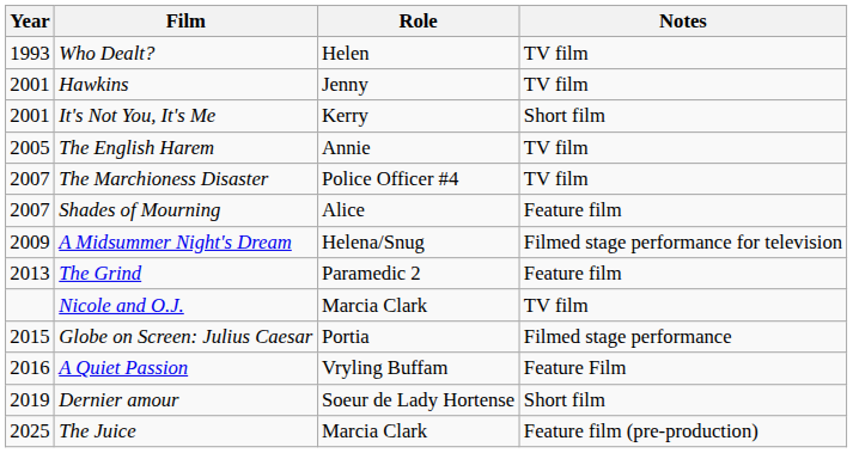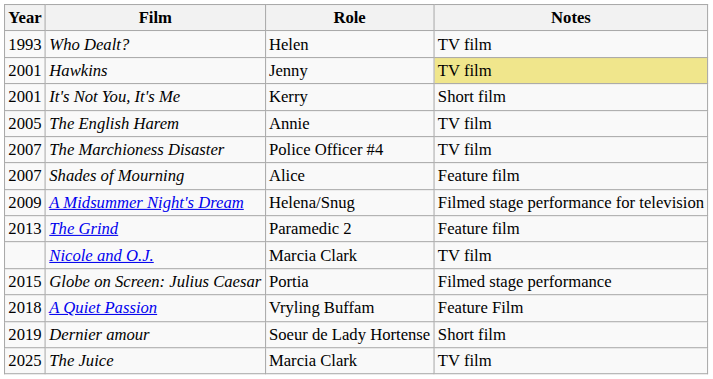Hawkins | Notes: no background -> khaki background
A Quiet Passion | Year: 2016 -> 2018
The Juice | Notes: Feature film (pre-production) -> TV film
